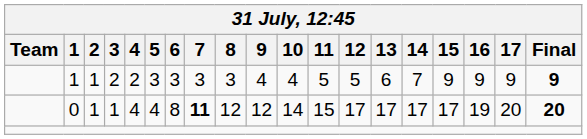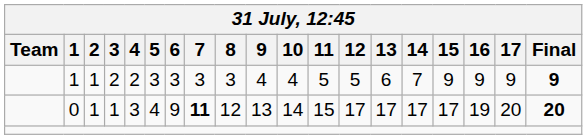0 | 4: 4 -> 3
0 | 6: 8 -> 9
0 | 9: 12 -> 13
